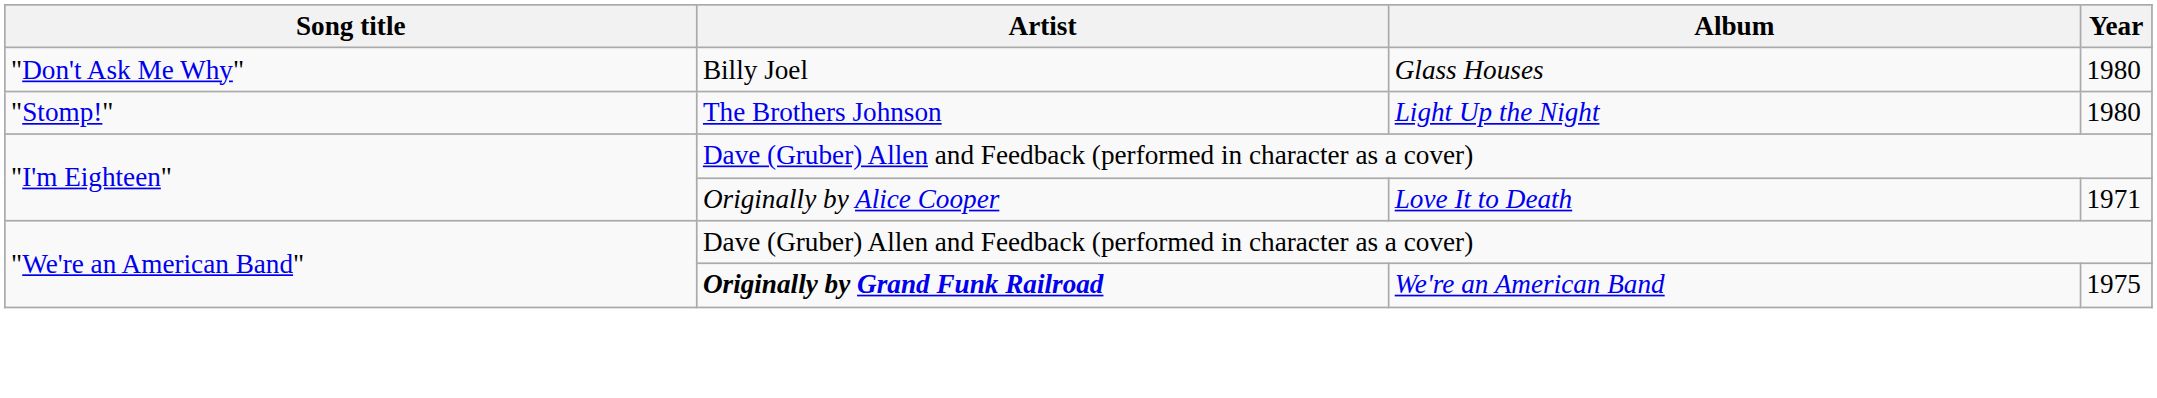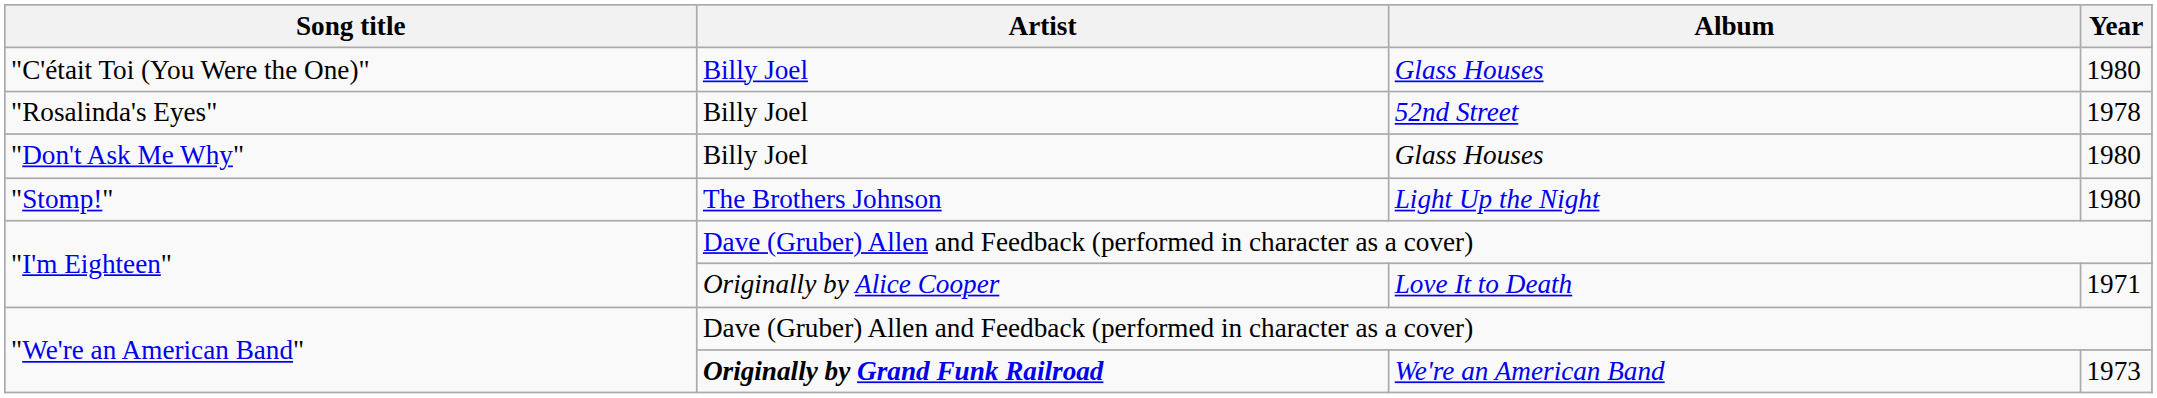+ row: "C'était Toi (You Were the One)" | Billy Joel | Glass Houses | 1980
+ row: "Rosalinda's Eyes" | Billy Joel | 52nd Street | 1978
"We're an American Band" / We're an American Band | Year: 1975 -> 1973
